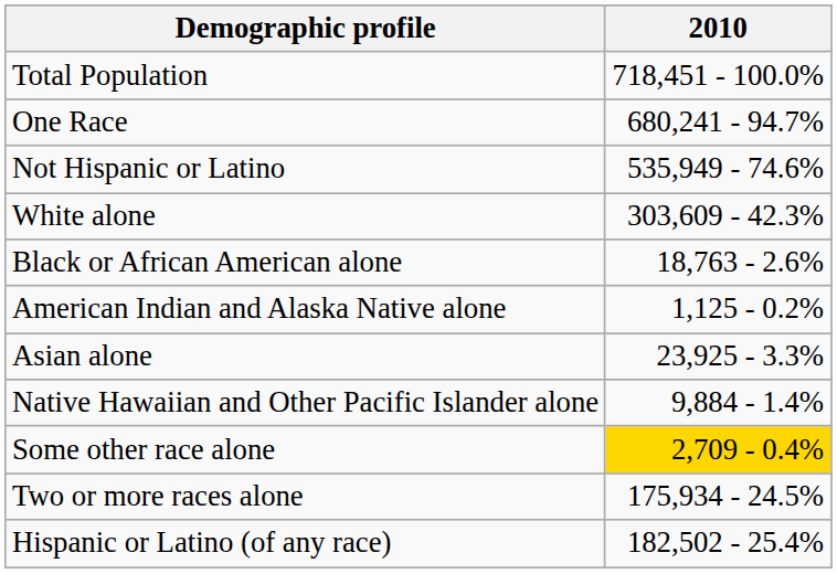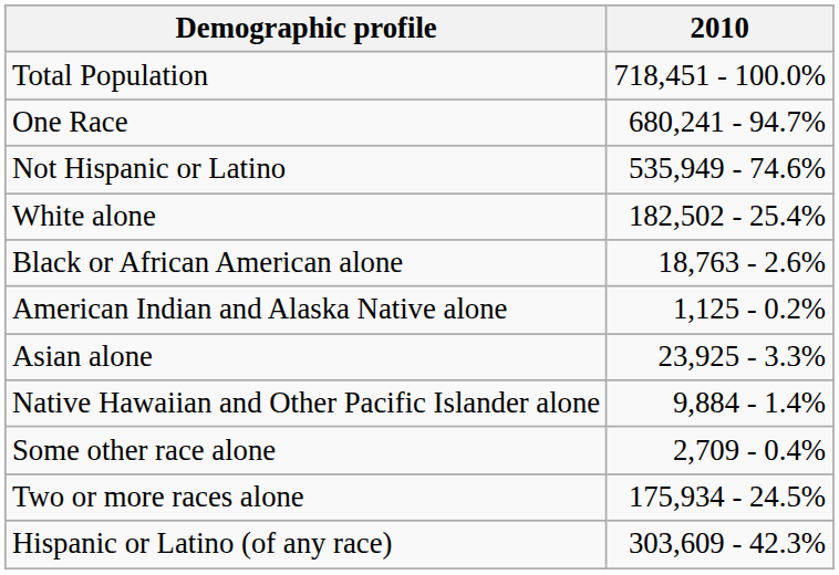White alone | 2010: 303,609 - 42.3% -> 182,502 - 25.4%
Some other race alone | 2010: gold background -> no background
Hispanic or Latino (of any race) | 2010: 182,502 - 25.4% -> 303,609 - 42.3%
